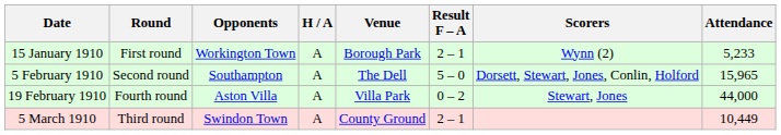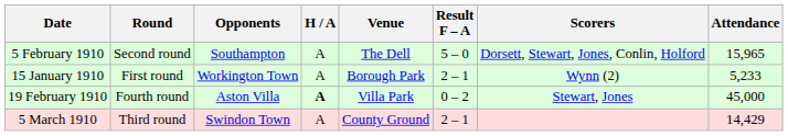rows swapped: 15 January 1910 <-> 5 February 1910
19 February 1910 | H / A: normal -> bold
19 February 1910 | Attendance: 44,000 -> 45,000
5 March 1910 | Attendance: 10,449 -> 14,429
